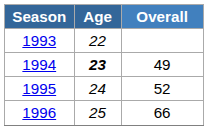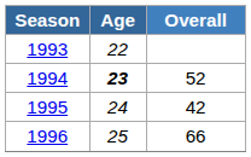1994 | Overall: 49 -> 52
1995 | Overall: 52 -> 42
